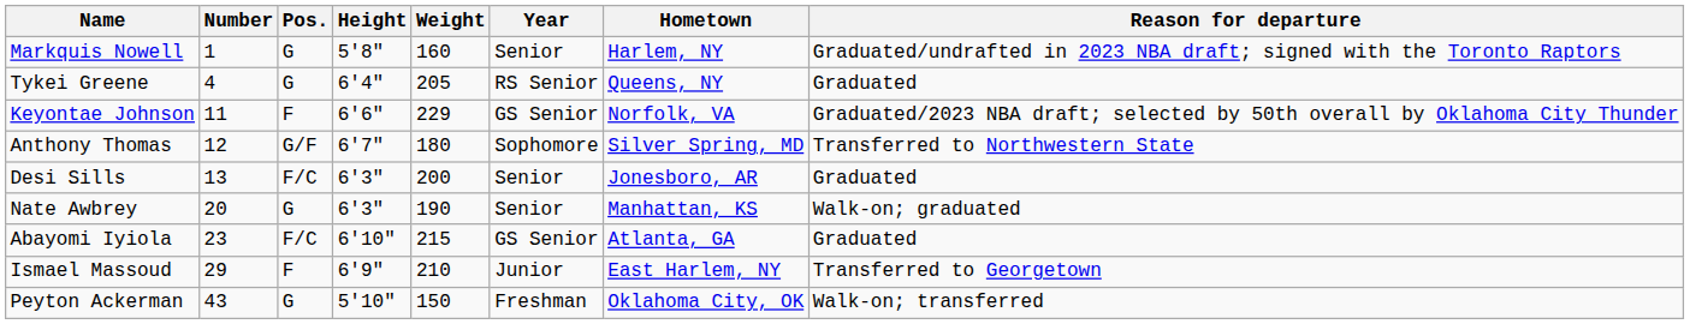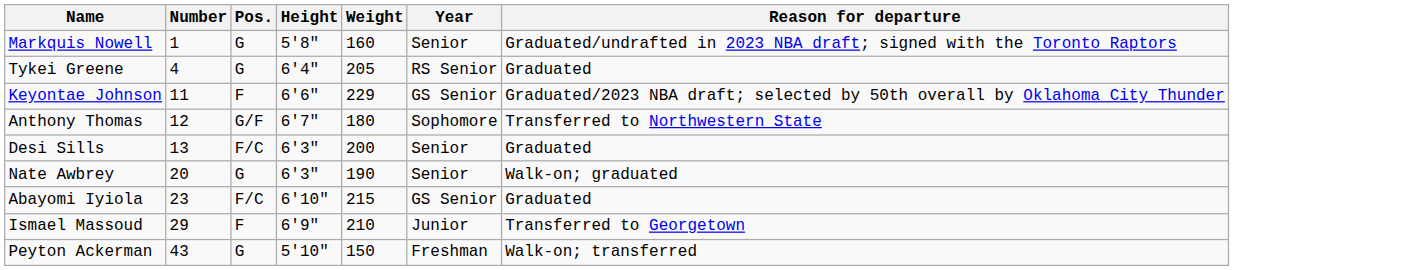- column: Hometown | Harlem, NY | Queens, NY | Norfolk, VA | Silver Spring, MD | Jonesboro, AR | Manhattan, KS | Atlanta, GA | East Harlem, NY | Oklahoma City, OK
